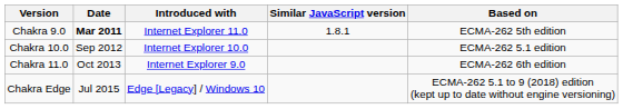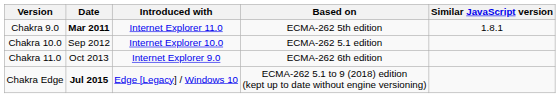columns swapped: Based on <-> Similar JavaScript version
Chakra Edge | Date: normal -> bold
